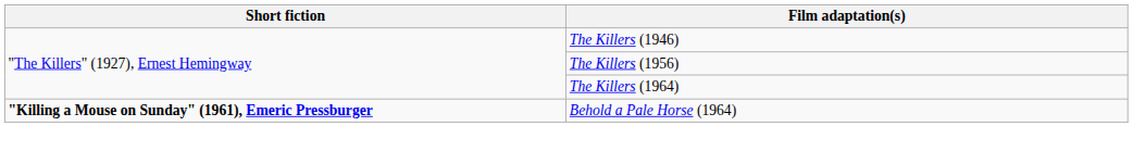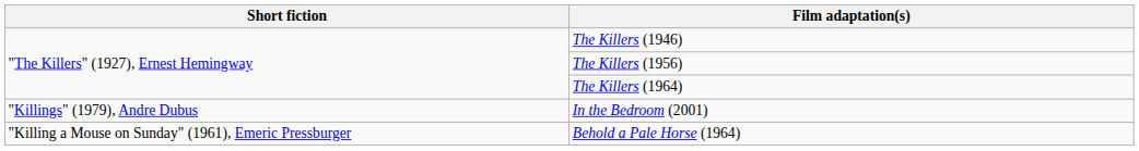+ row: "Killings" (1979), Andre Dubus | In the Bedroom (2001)
Behold a Pale Horse (1964) | Short fiction: bold -> normal
